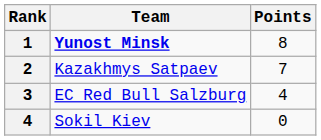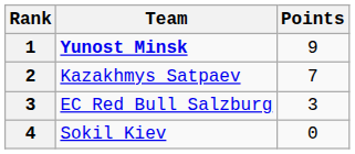Yunost Minsk | Points: 8 -> 9
EC Red Bull Salzburg | Points: 4 -> 3
